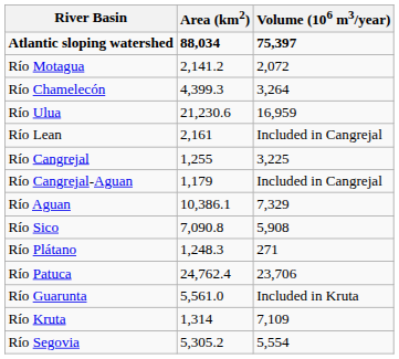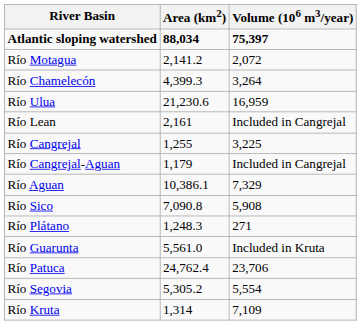rows swapped: Río Patuca <-> Río Guarunta
rows swapped: Río Kruta <-> Río Segovia
